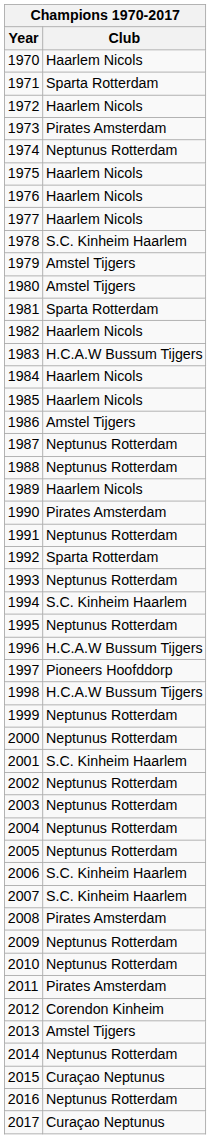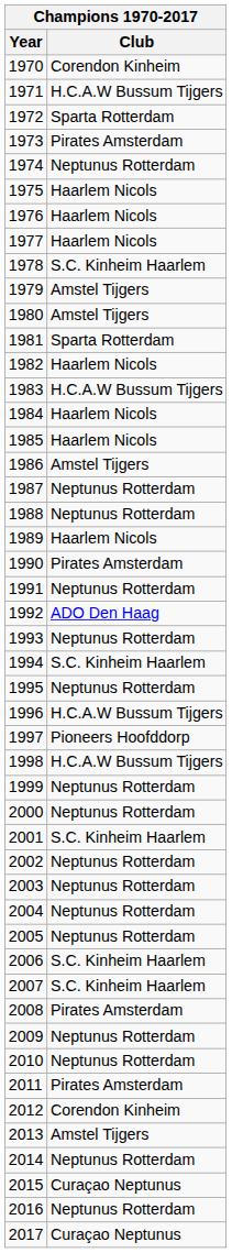1970 | Club: Haarlem Nicols -> Corendon Kinheim
1971 | Club: Sparta Rotterdam -> H.C.A.W Bussum Tijgers
1972 | Club: Haarlem Nicols -> Sparta Rotterdam
1992 | Club: Sparta Rotterdam -> ADO Den Haag
